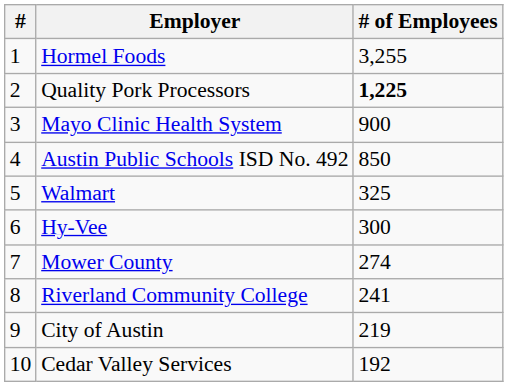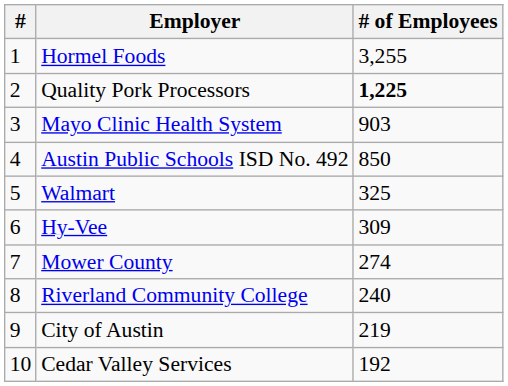Mayo Clinic Health System | # of Employees: 900 -> 903
Hy-Vee | # of Employees: 300 -> 309
Riverland Community College | # of Employees: 241 -> 240
